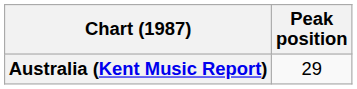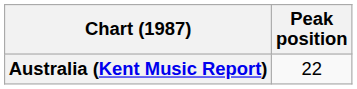Australia (Kent Music Report) | Peak position: 29 -> 22
